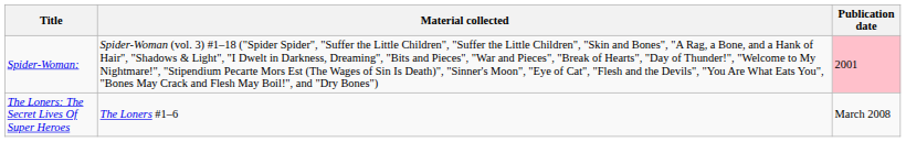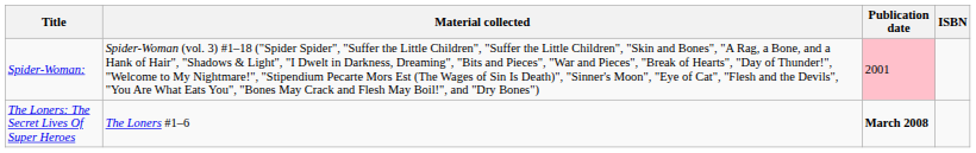+ column: ISBN
The Loners: The Secret Lives Of Super Heroes | Publication date: normal -> bold
